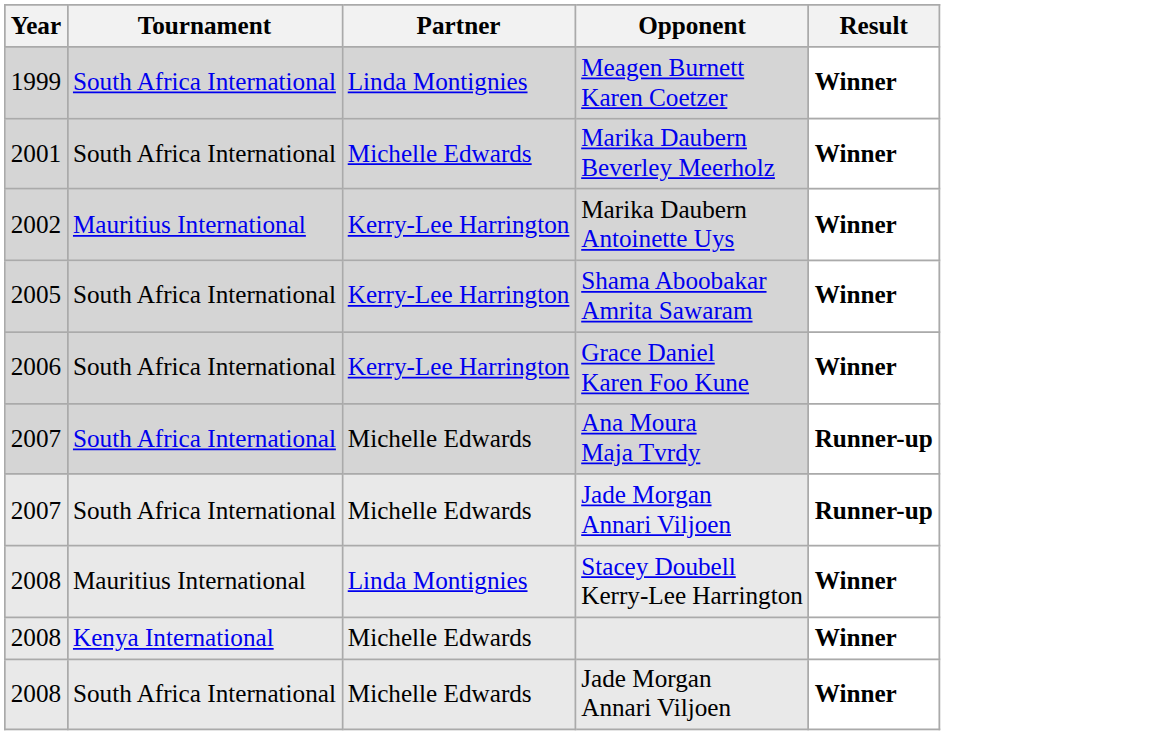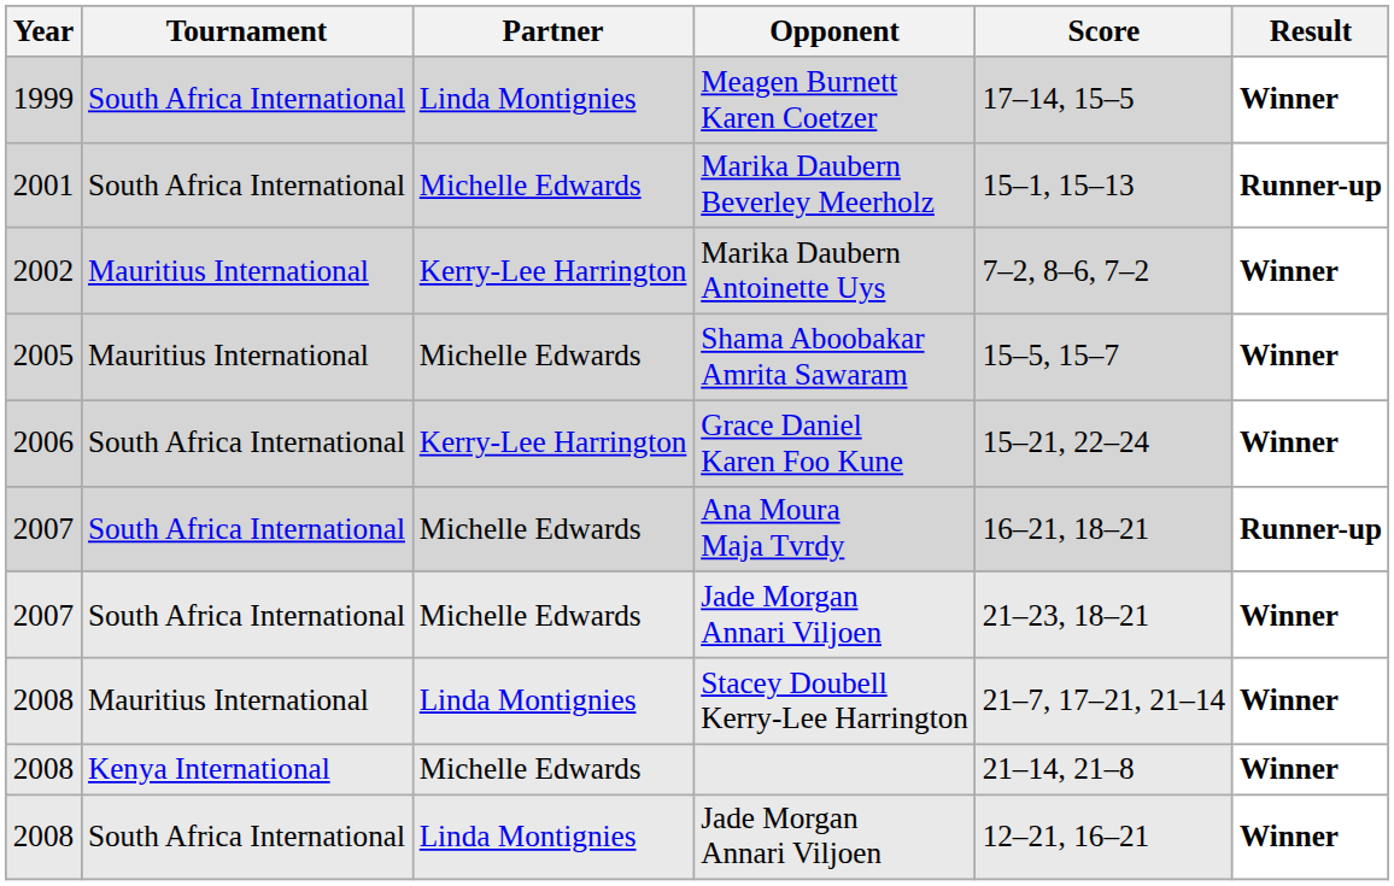+ column: Score | 17–14, 15–5 | 15–1, 15–13 | 7–2, 8–6, 7–2 | 15–5, 15–7 | 15–21, 22–24 | 16–21, 18–21 | 21–23, 18–21 | 21–7, 17–21, 21–14 | 21–14, 21–8 | 12–21, 16–21
Marika Daubern Beverley Meerholz | Result: Winner -> Runner-up
Shama Aboobakar Amrita Sawaram | Tournament: South Africa International -> Mauritius International
Shama Aboobakar Amrita Sawaram | Partner: Kerry-Lee Harrington -> Michelle Edwards
2007 / Jade Morgan Annari Viljoen | Result: Runner-up -> Winner
2008 / Jade Morgan Annari Viljoen | Partner: Michelle Edwards -> Linda Montignies
